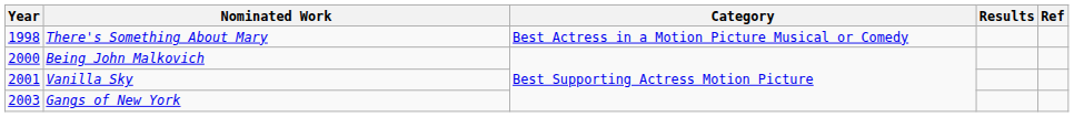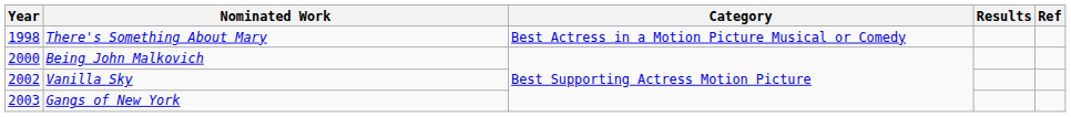Vanilla Sky | Year: 2001 -> 2002
